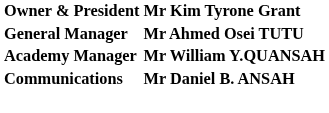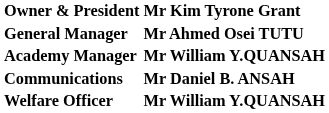+ row: Welfare Officer | Mr William Y.QUANSAH
